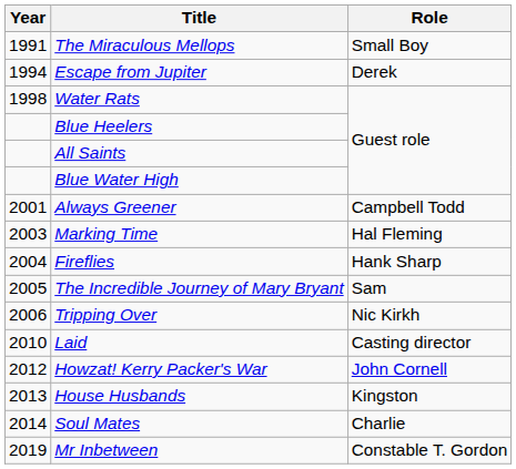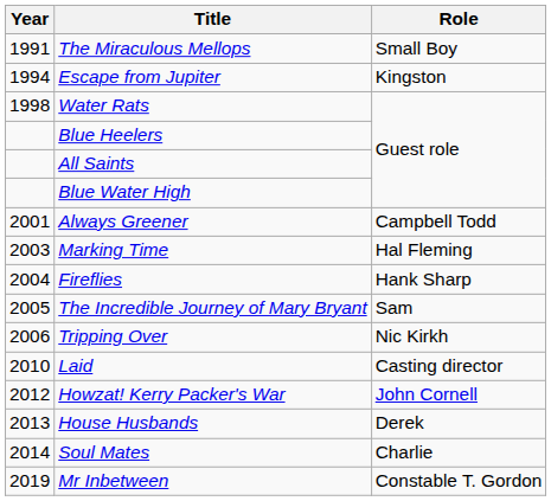Escape from Jupiter | Role: Derek -> Kingston
House Husbands | Role: Kingston -> Derek
